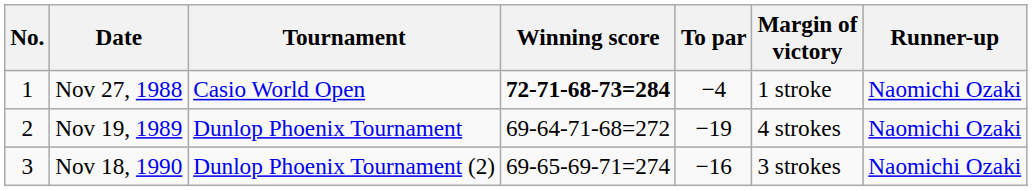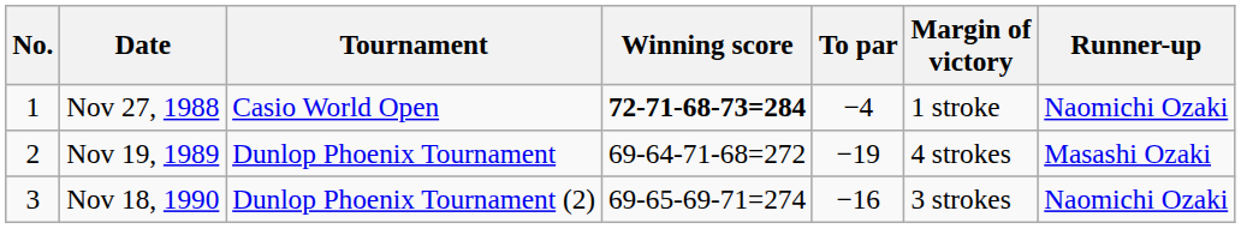Nov 19, 1989 | Runner-up: Naomichi Ozaki -> Masashi Ozaki
